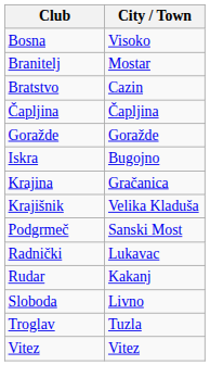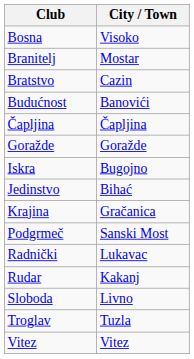+ row: Budućnost | Banovići
+ row: Jedinstvo | Bihać
- row: Krajišnik | Velika Kladuša
